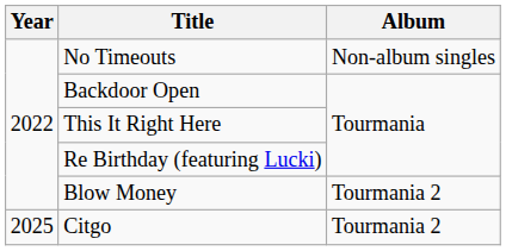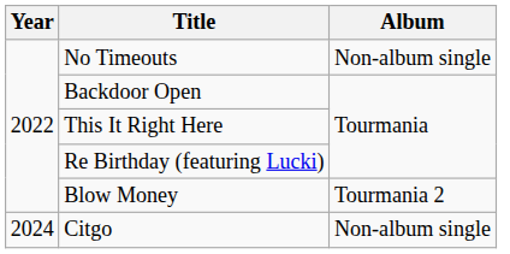No Timeouts | Album: Non-album singles -> Non-album single
Citgo | Year: 2025 -> 2024
Citgo | Album: Tourmania 2 -> Non-album single
